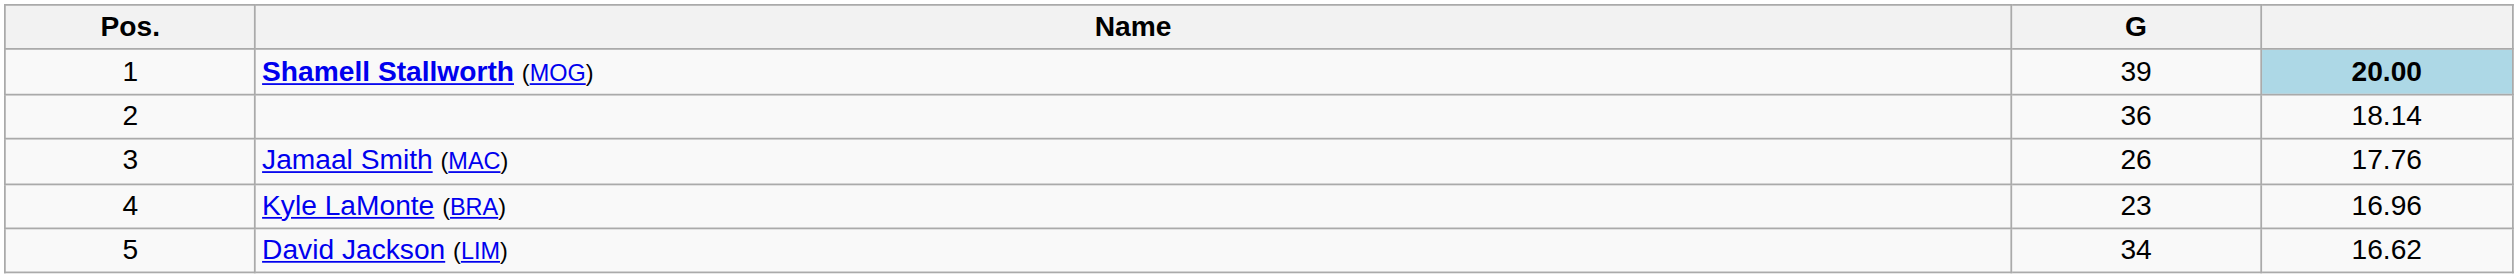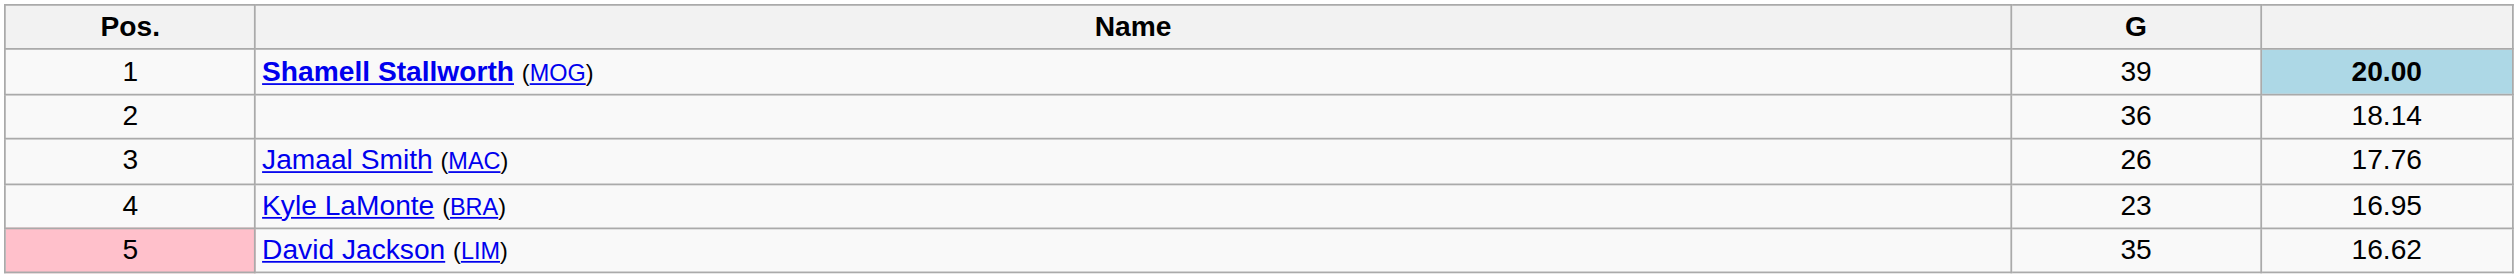Kyle LaMonte (BRA) | column 4: 16.96 -> 16.95
David Jackson (LIM) | Pos.: no background -> pink background
David Jackson (LIM) | G: 34 -> 35
